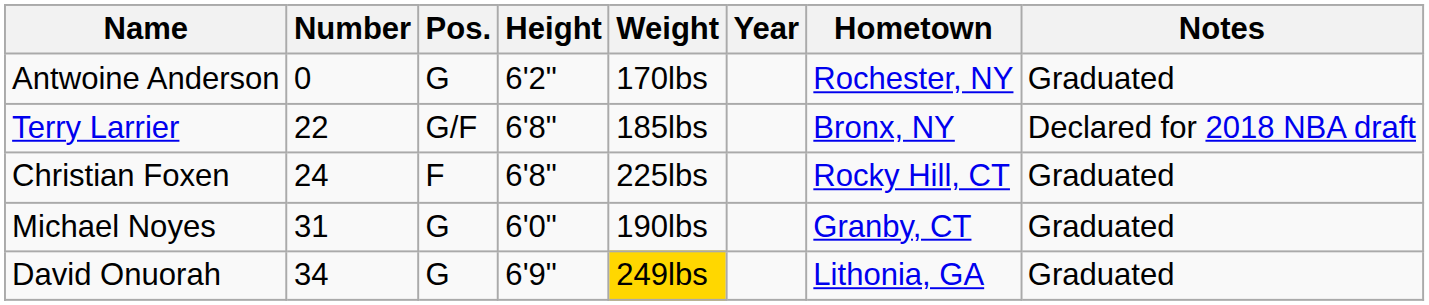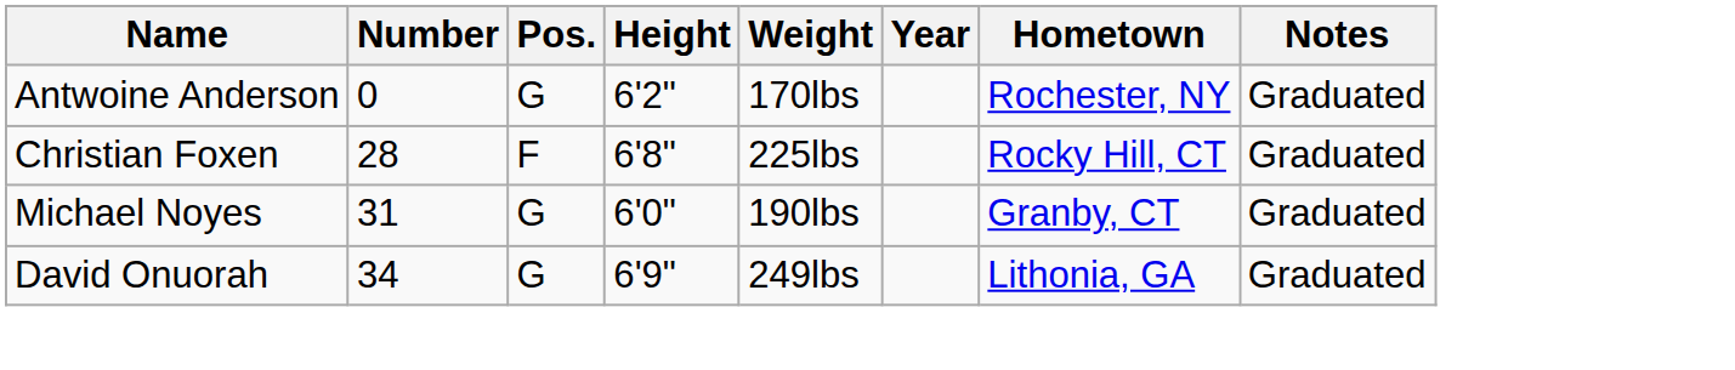- row: Terry Larrier | 22 | G/F | 6'8" | 185lbs | Bronx, NY | Declared for 2018 NBA draft
Christian Foxen | Number: 24 -> 28
David Onuorah | Weight: gold background -> no background
